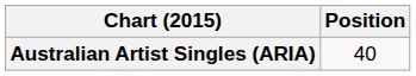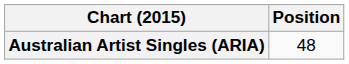Australian Artist Singles (ARIA) | Position: 40 -> 48
